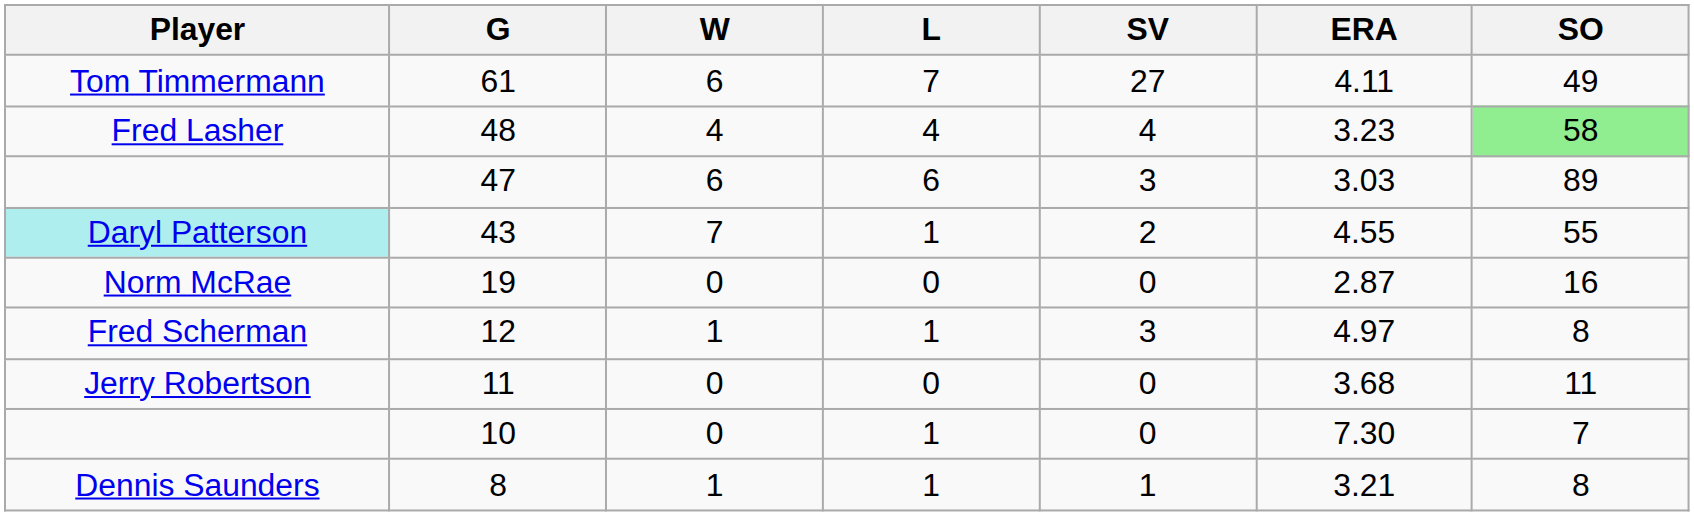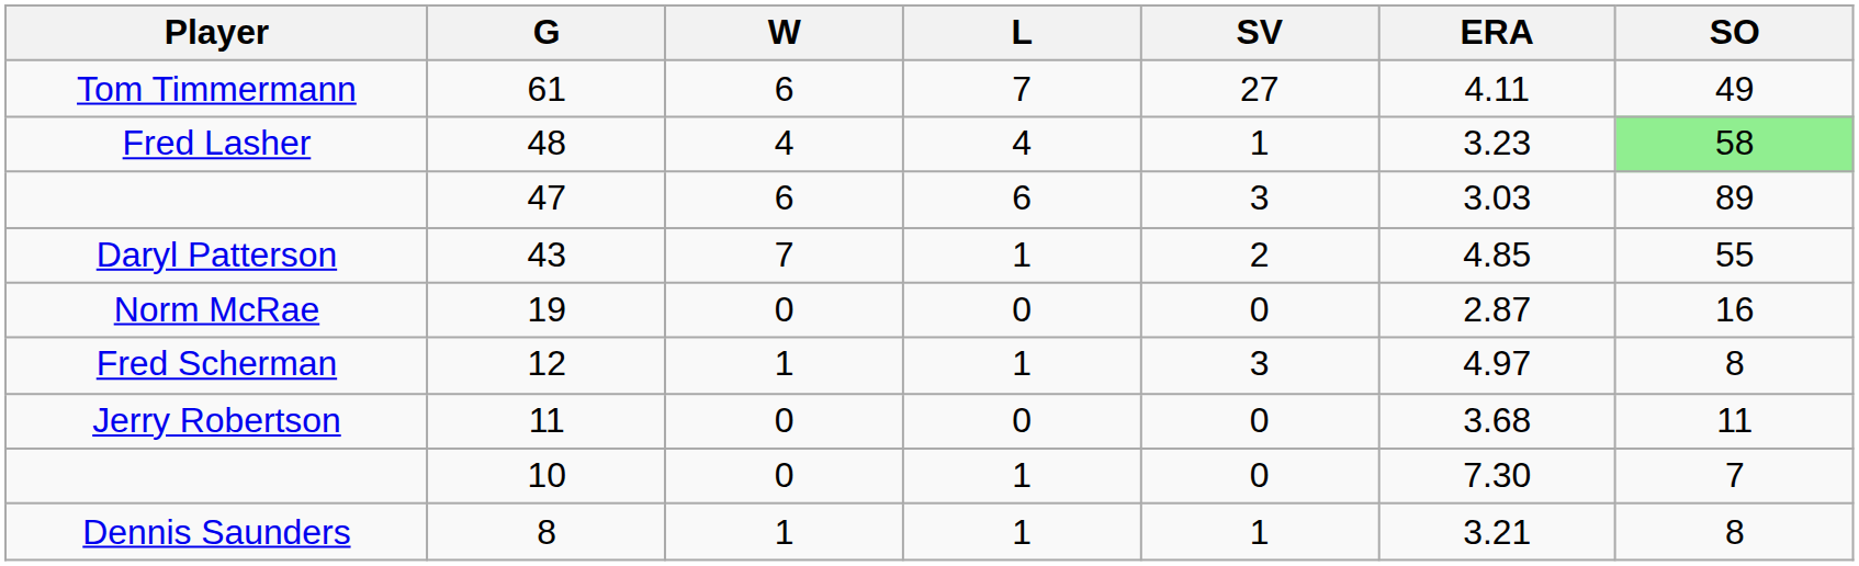48 | SV: 4 -> 1
43 | Player: paleturquoise background -> no background
43 | ERA: 4.55 -> 4.85
